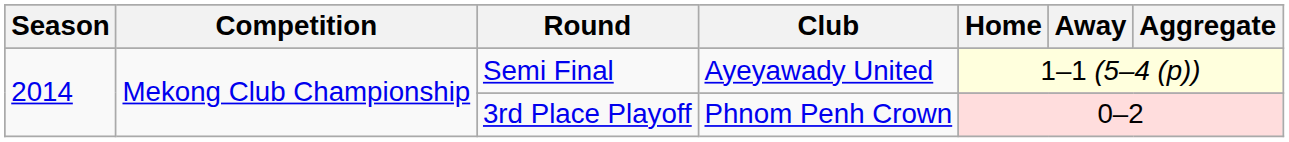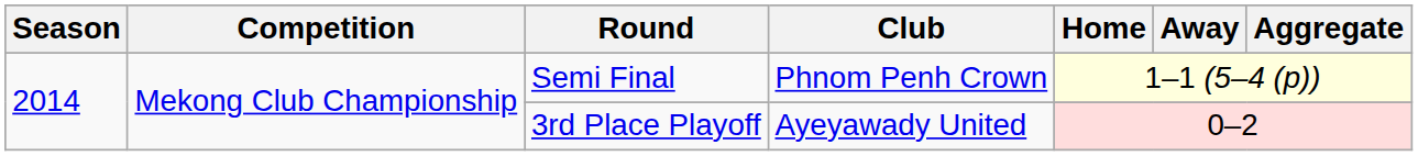Semi Final | Club: Ayeyawady United -> Phnom Penh Crown
3rd Place Playoff | Club: Phnom Penh Crown -> Ayeyawady United
